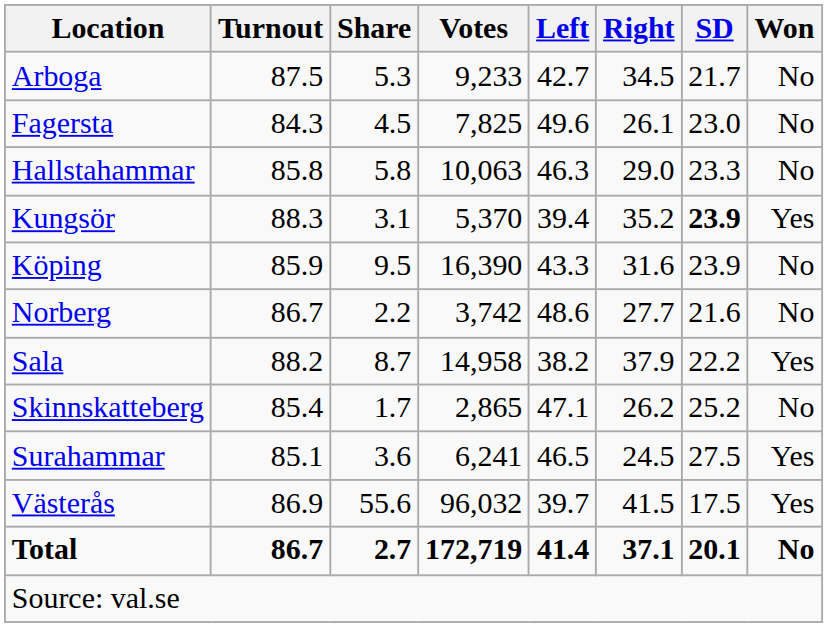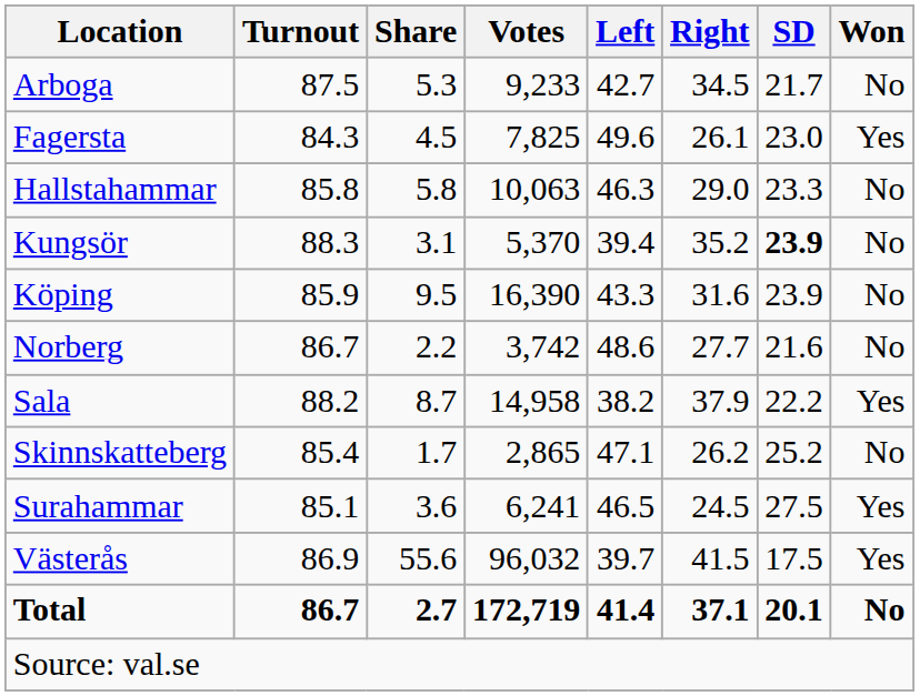Fagersta | Won: No -> Yes
Kungsör | Won: Yes -> No
